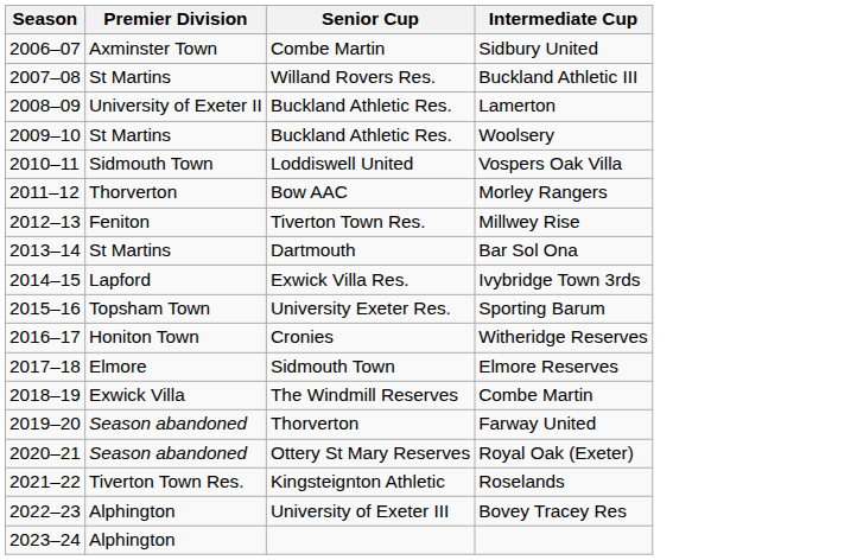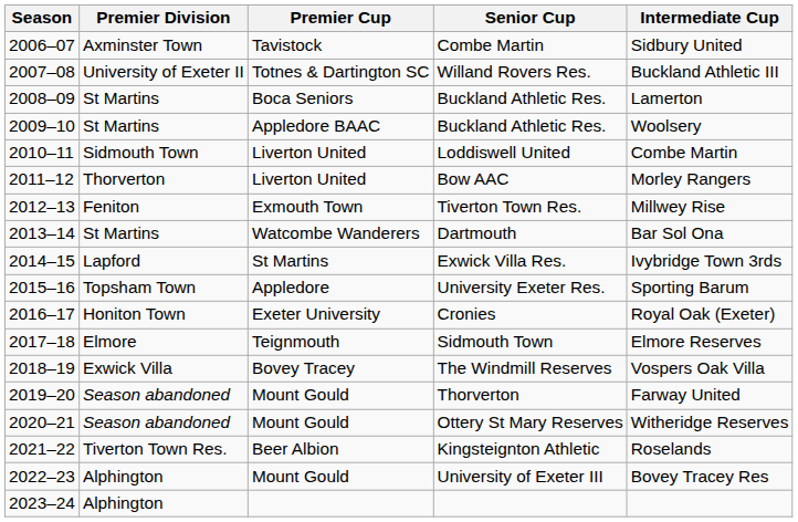+ column: Premier Cup | Tavistock | Totnes & Dartington SC | Boca Seniors | Appledore BAAC | Liverton United | Liverton United | Exmouth Town | Watcombe Wanderers | St Martins | Appledore | Exeter University | Teignmouth | Bovey Tracey | Mount Gould | Mount Gould | Beer Albion | Mount Gould
Willand Rovers Res. | Premier Division: St Martins -> University of Exeter II
2008–09 / Buckland Athletic Res. | Premier Division: University of Exeter II -> St Martins
Loddiswell United | Intermediate Cup: Vospers Oak Villa -> Combe Martin
Cronies | Intermediate Cup: Witheridge Reserves -> Royal Oak (Exeter)
The Windmill Reserves | Intermediate Cup: Combe Martin -> Vospers Oak Villa
Ottery St Mary Reserves | Intermediate Cup: Royal Oak (Exeter) -> Witheridge Reserves
